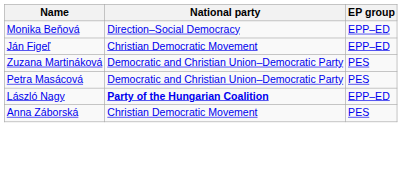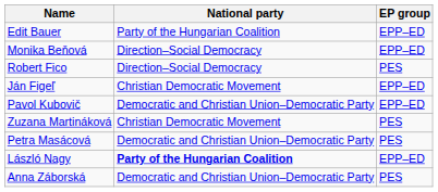+ row: Edit Bauer | Party of the Hungarian Coalition | EPP–ED
+ row: Robert Fico | Direction–Social Democracy | PES
+ row: Pavol Kubovič | Democratic and Christian Union–Democratic Party | EPP–ED
Zuzana Martináková | National party: Democratic and Christian Union–Democratic Party -> Christian Democratic Movement
Anna Záborská | National party: Christian Democratic Movement -> Democratic and Christian Union–Democratic Party
